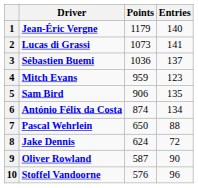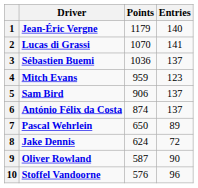2 | Points: 1073 -> 1070
5 | Entries: 135 -> 137
6 | Entries: 134 -> 137
7 | Entries: 88 -> 89
